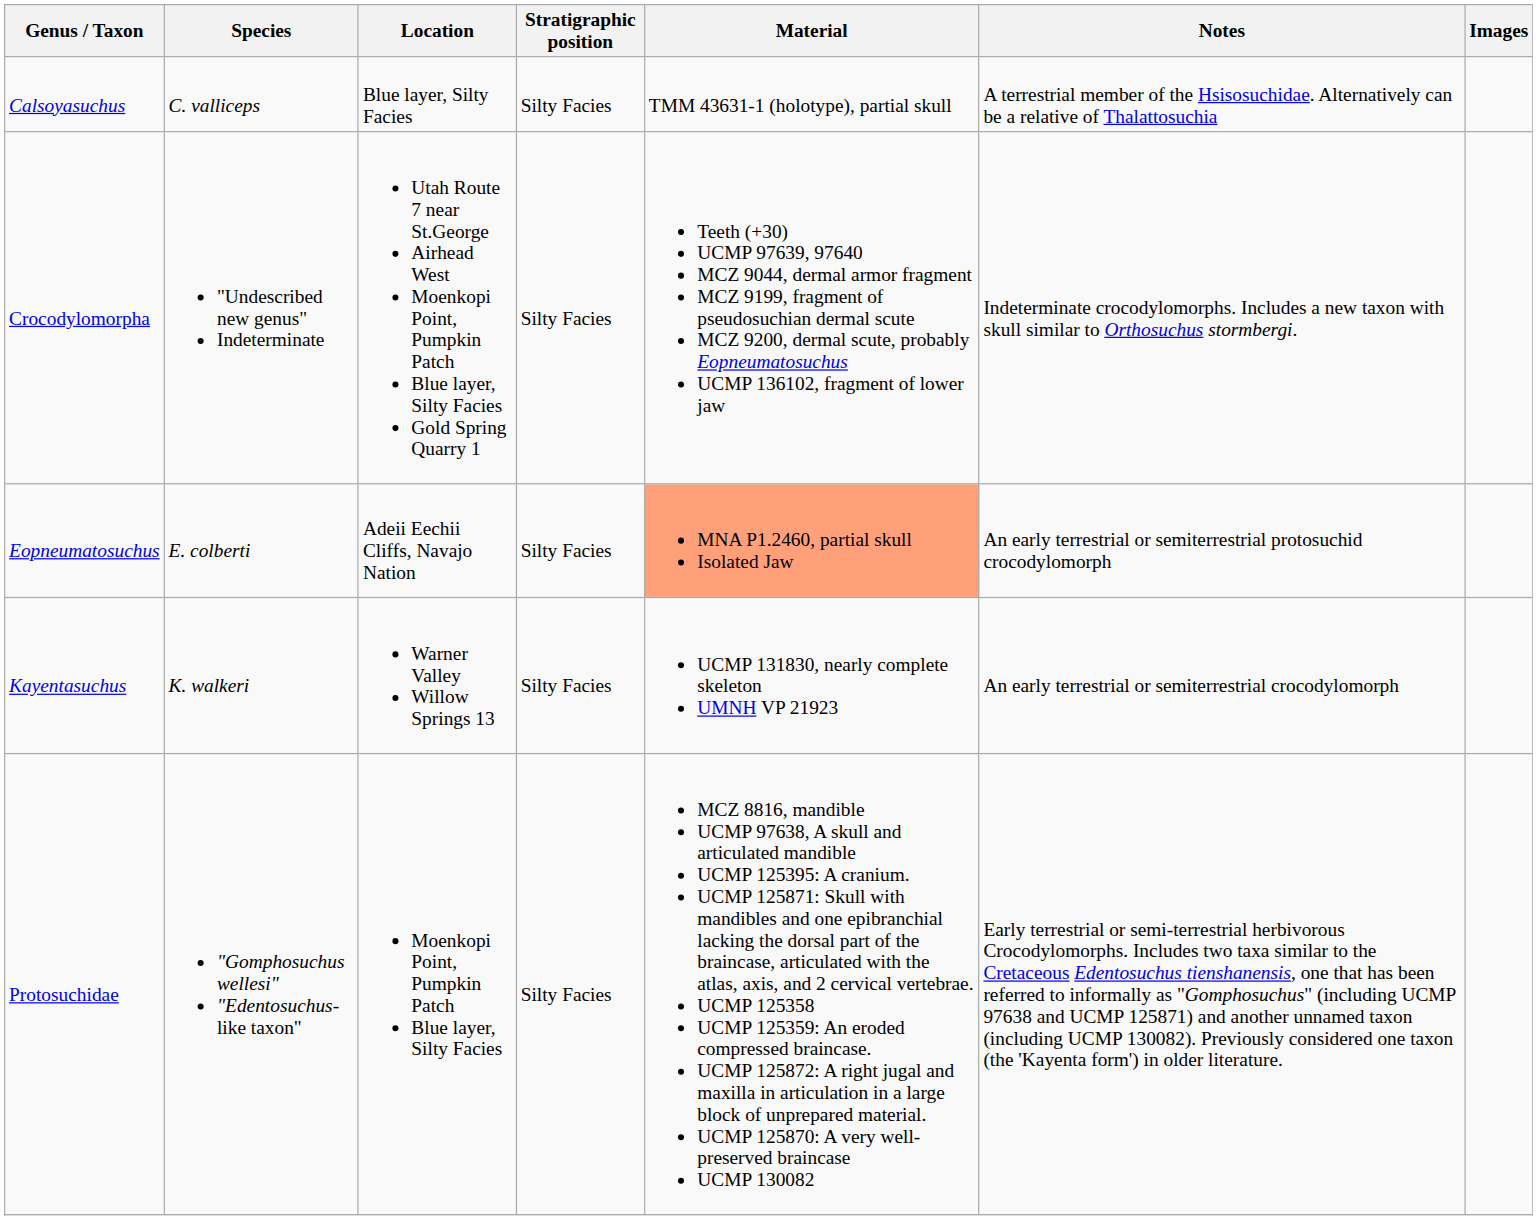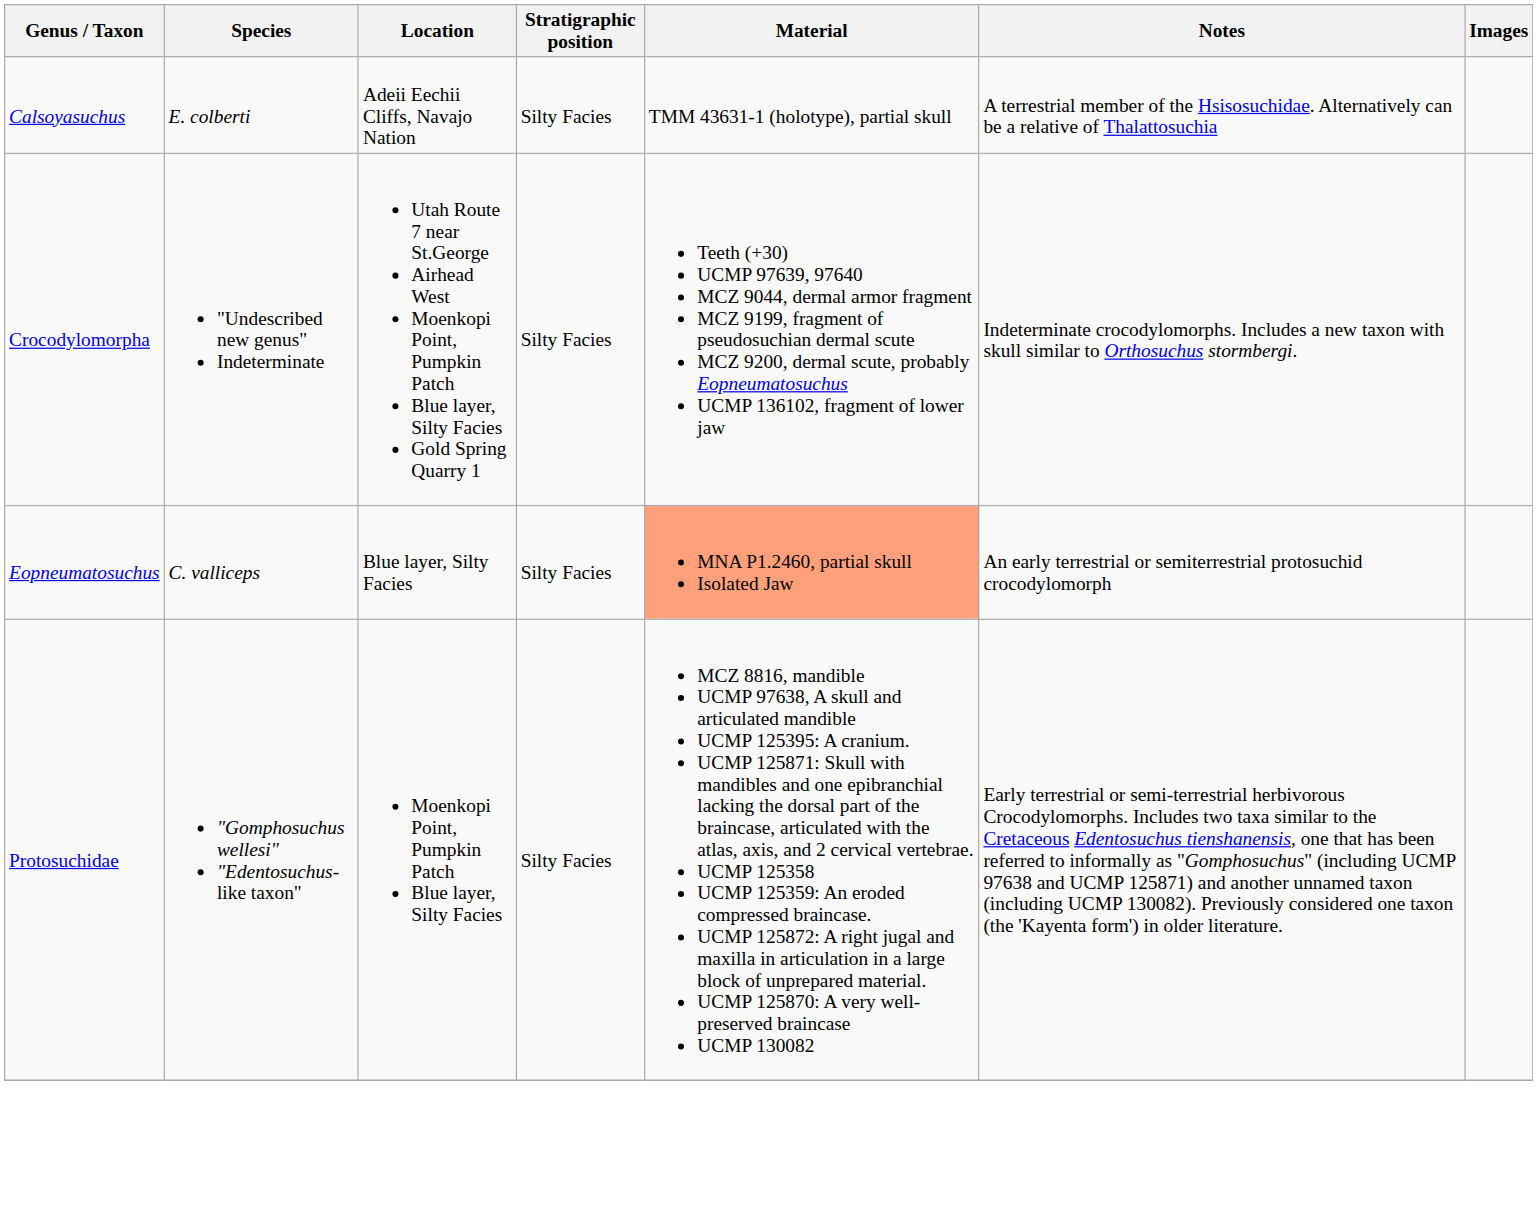Calsoyasuchus | Species: C. valliceps -> E. colberti
Calsoyasuchus | Location: Blue layer, Silty Facies -> Adeii Eechii Cliffs, Navajo Nation
Eopneumatosuchus | Species: E. colberti -> C. valliceps
Eopneumatosuchus | Location: Adeii Eechii Cliffs, Navajo Nation -> Blue layer, Silty Facies
- row: Kayentasuchus | K. walkeri | Warner Valley Willow Springs 13 | Silty Facies | UCMP 131830, nearly complete skeleton UMNH VP 21923 | An early terrestrial or semiterrestrial crocodylomorph
